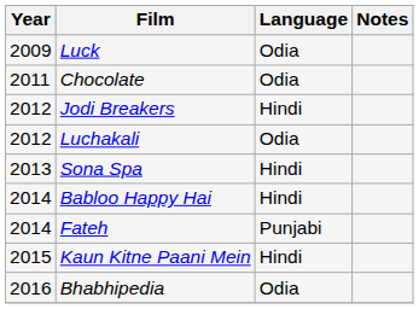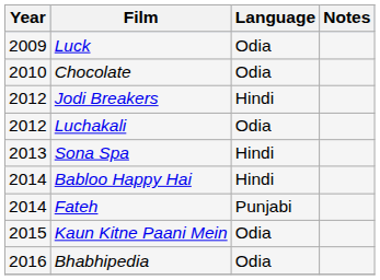Chocolate | Year: 2011 -> 2010
Kaun Kitne Paani Mein | Language: Hindi -> Odia
